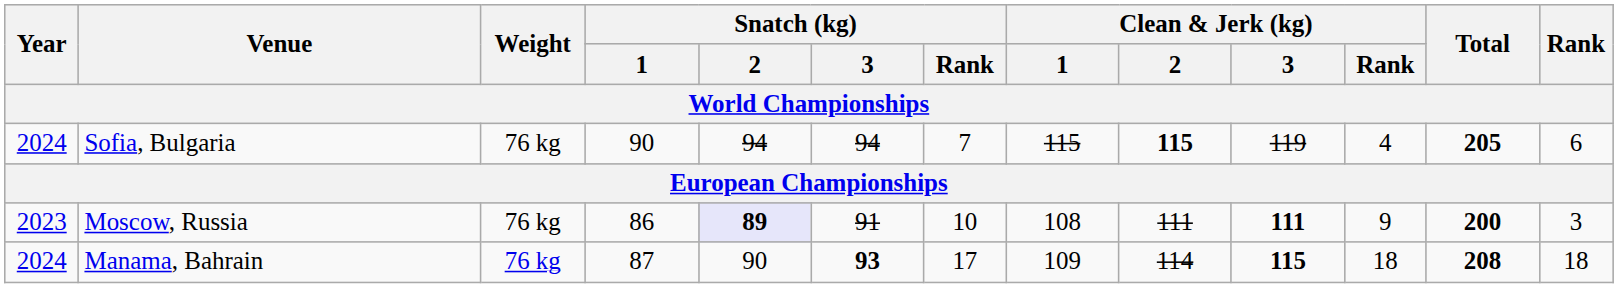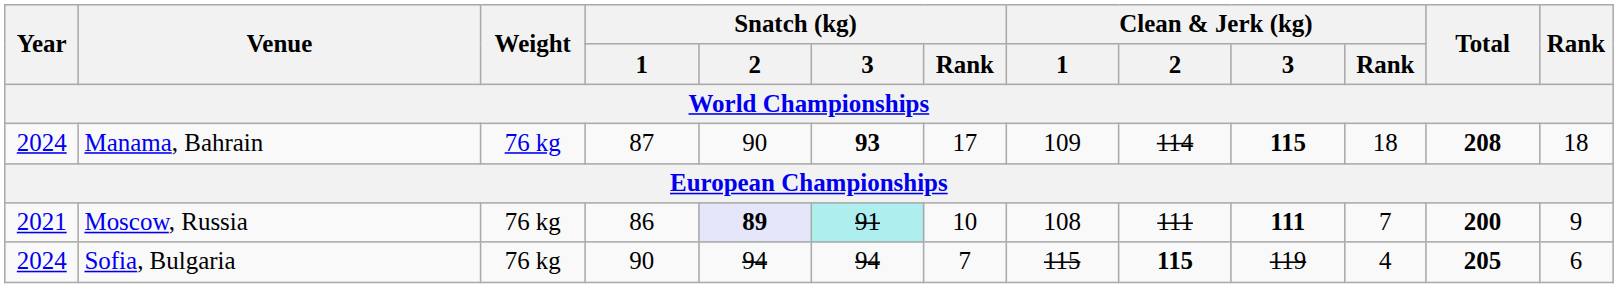rows swapped: Manama, Bahrain <-> Sofia, Bulgaria
Moscow, Russia | Year: 2023 -> 2021
Moscow, Russia | Snatch (kg) / 3: no background -> paleturquoise background
Moscow, Russia | Clean & Jerk (kg) / Rank: 9 -> 7
Moscow, Russia | Rank: 3 -> 9
